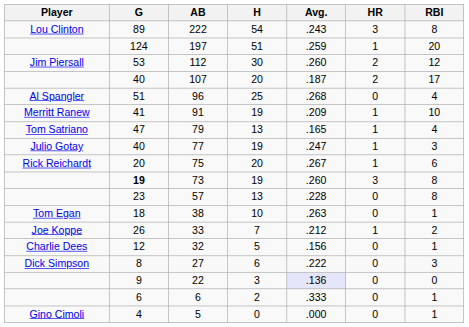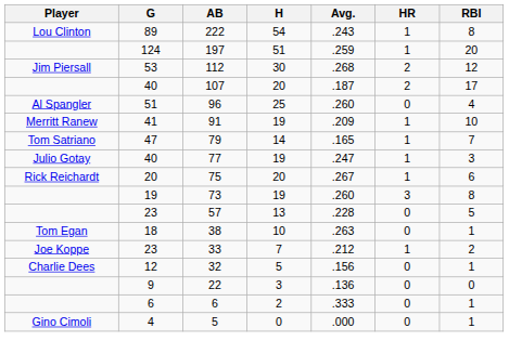222 | HR: 3 -> 1
112 | Avg.: .260 -> .268
96 | Avg.: .268 -> .260
79 | H: 13 -> 14
79 | RBI: 4 -> 7
73 | G: bold -> normal
57 | RBI: 8 -> 5
33 | G: 26 -> 23
- row: Dick Simpson | 8 | 27 | 6 | .222 | 0 | 3
22 | Avg.: lavender background -> no background
